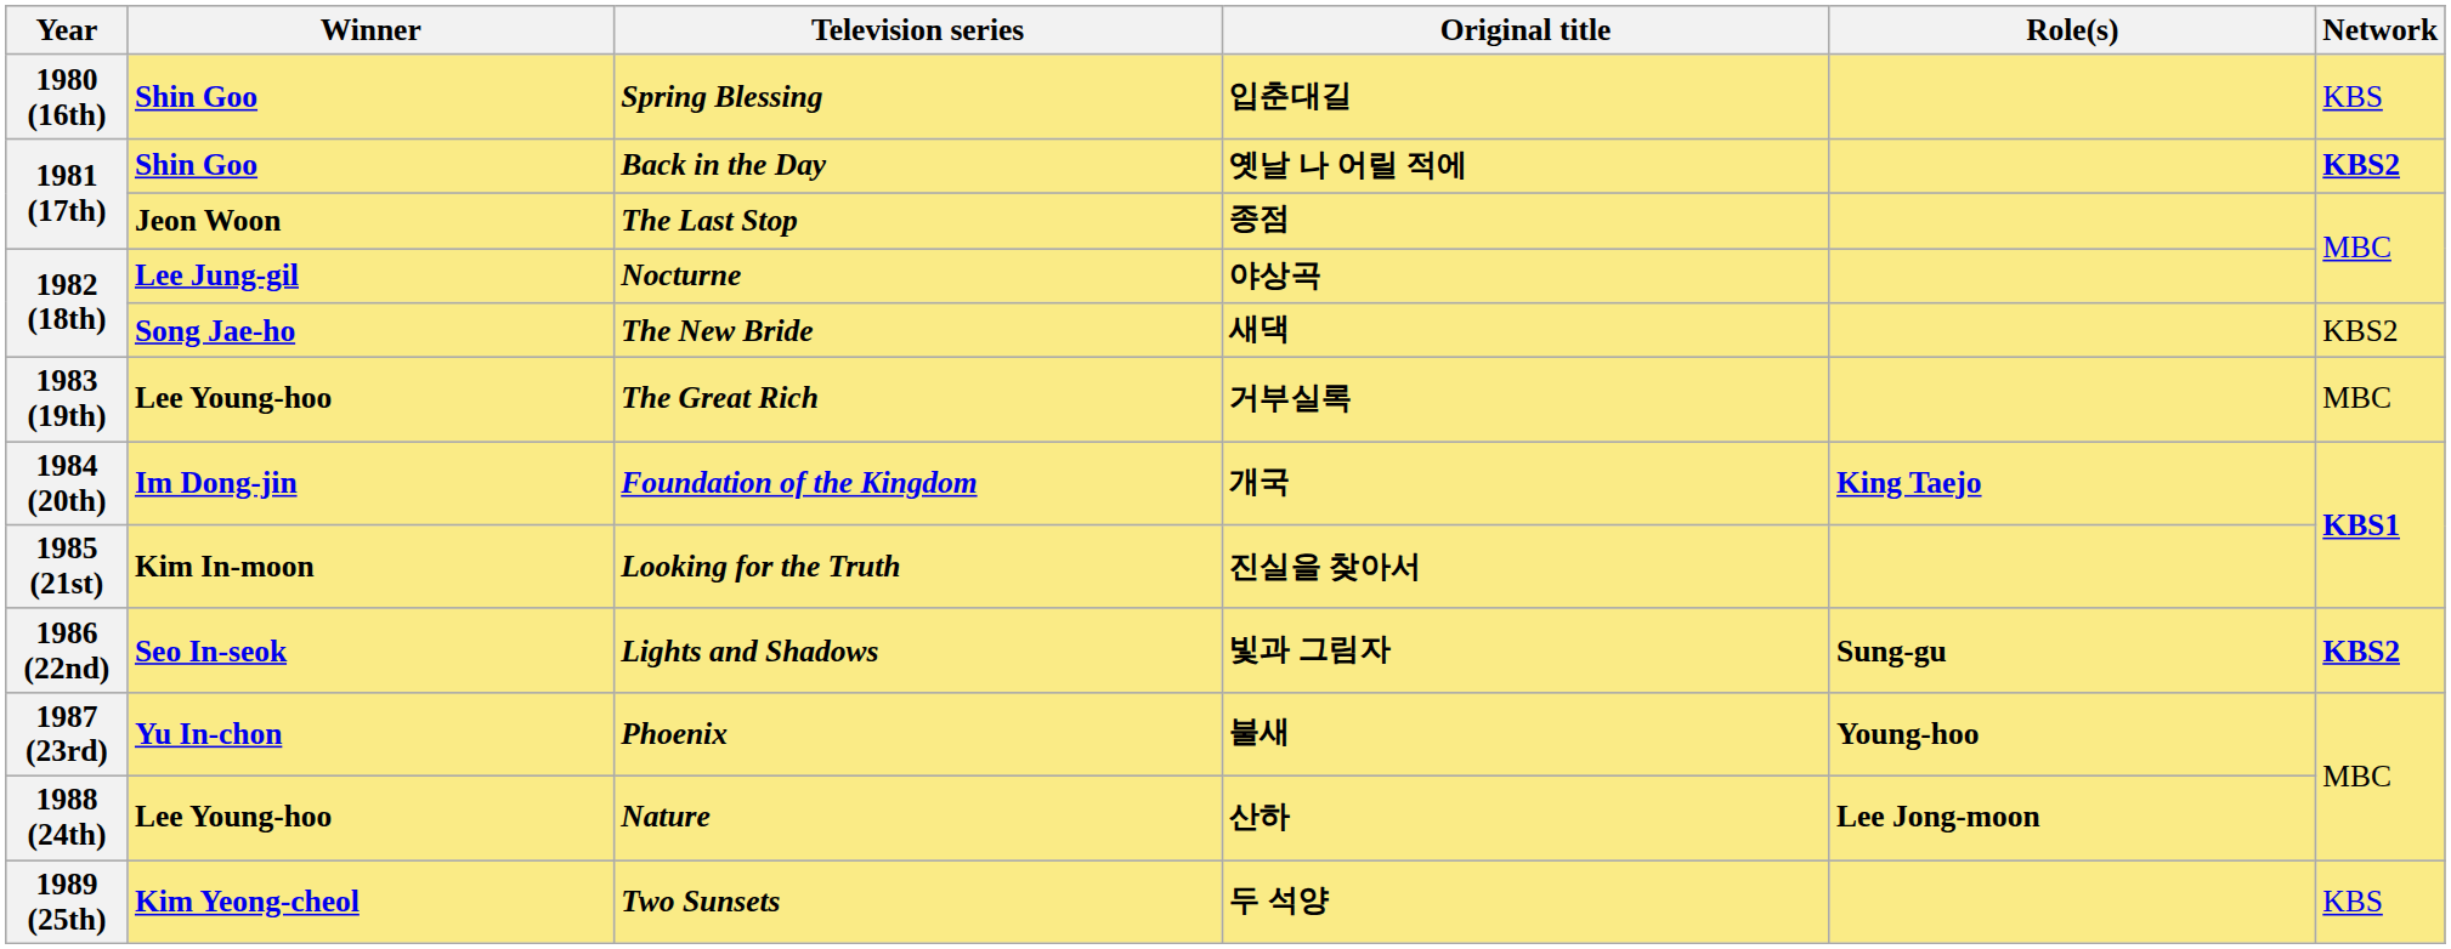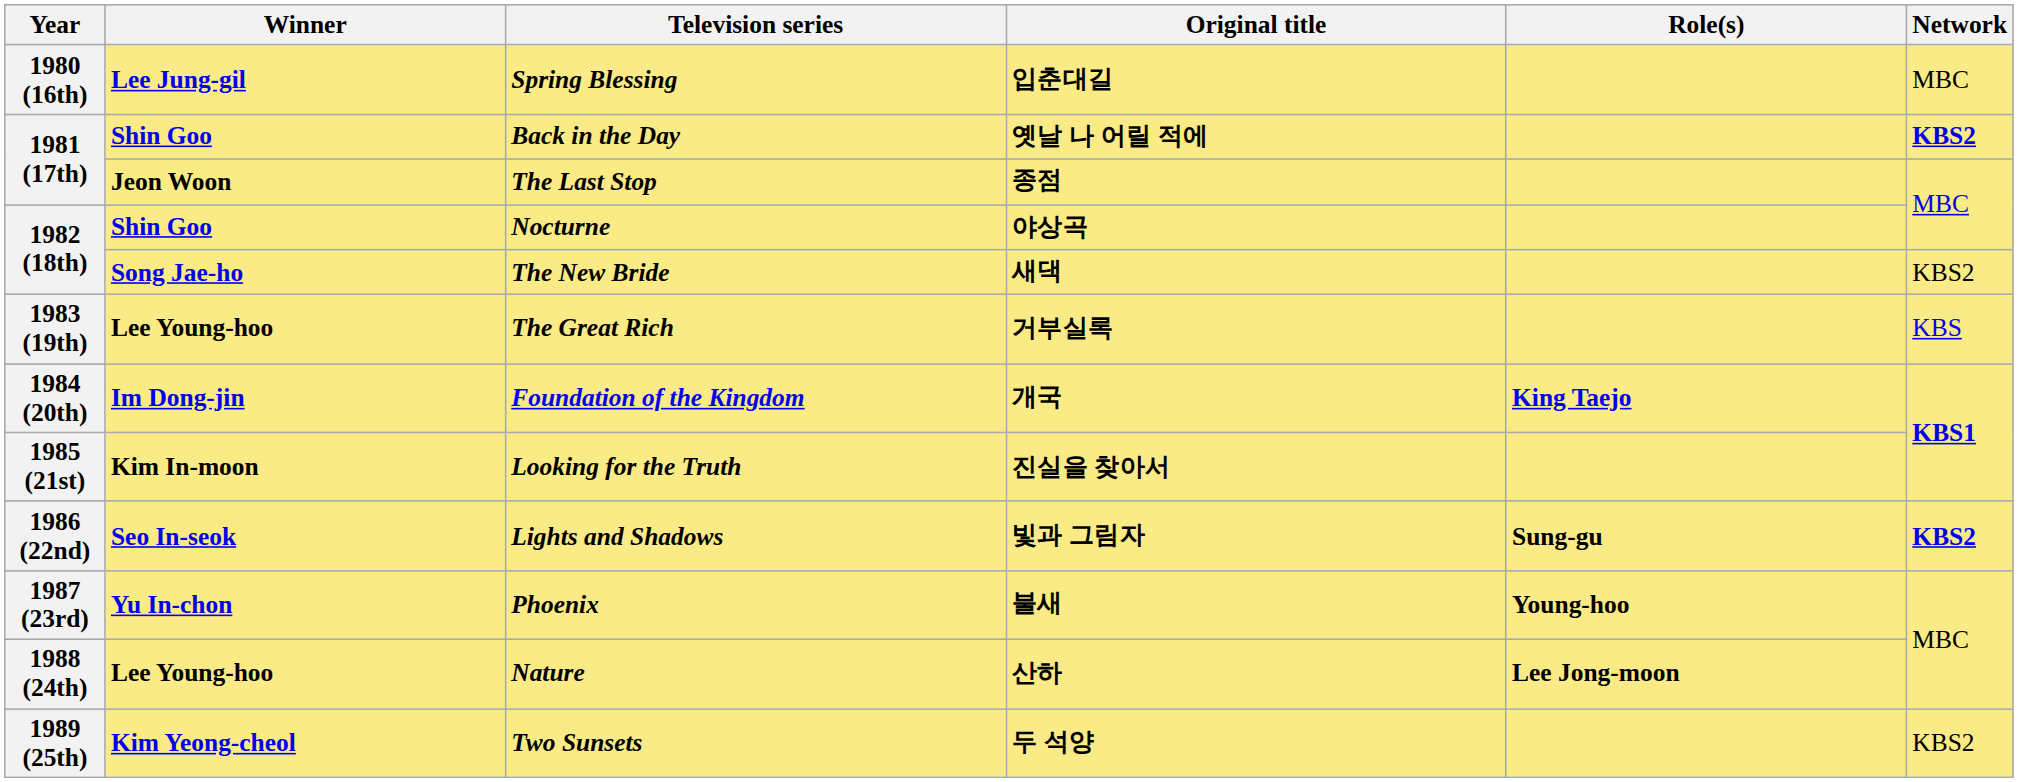Spring Blessing | Winner: Shin Goo -> Lee Jung-gil
Spring Blessing | Network: KBS -> MBC
Nocturne | Winner: Lee Jung-gil -> Shin Goo
The Great Rich | Network: MBC -> KBS
Two Sunsets | Network: KBS -> KBS2
